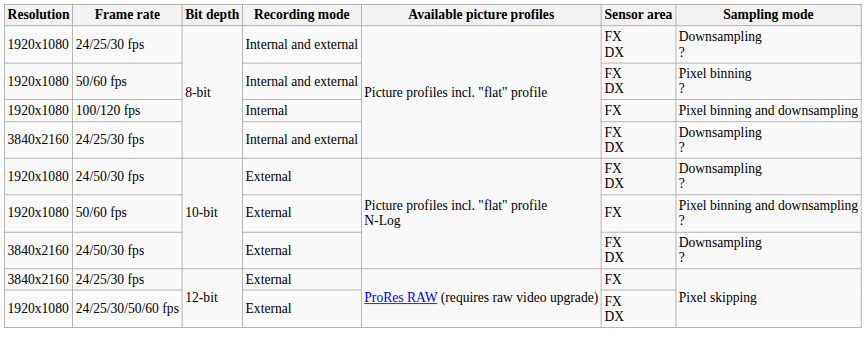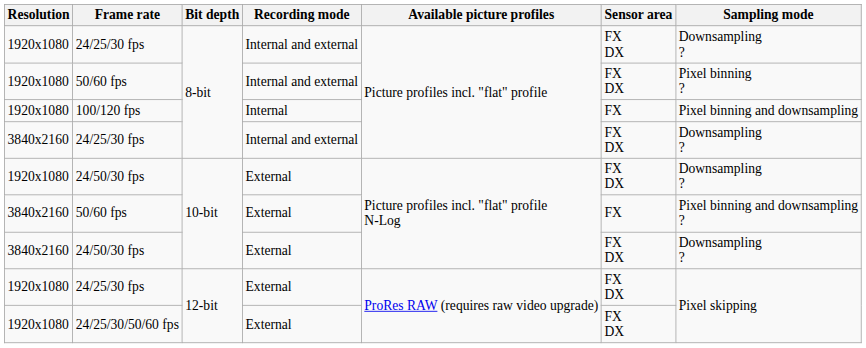50/60 fps / 10-bit | Resolution: 1920x1080 -> 3840x2160
24/25/30 fps / 12-bit | Resolution: 3840x2160 -> 1920x1080
24/25/30 fps / 12-bit | Sensor area: FX -> FX DX
